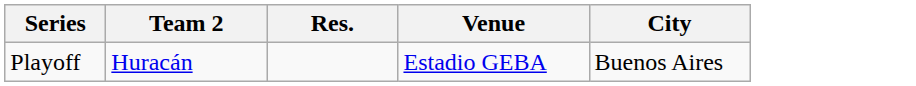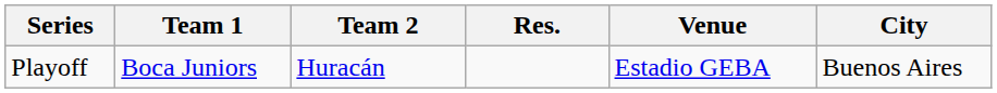+ column: Team 1 | Boca Juniors
